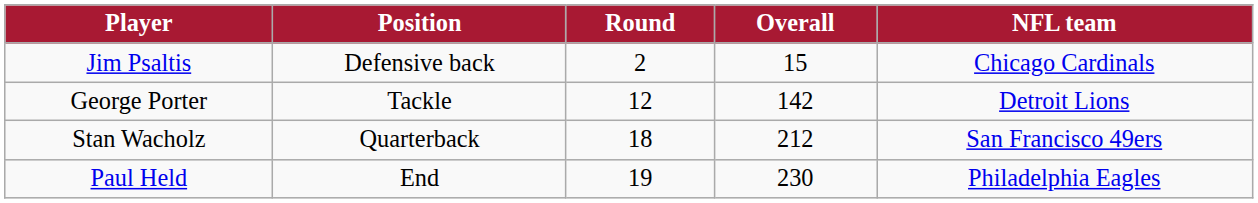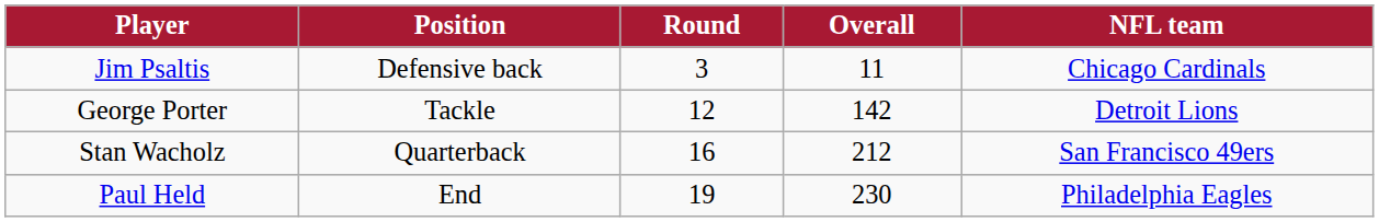Jim Psaltis | Round: 2 -> 3
Jim Psaltis | Overall: 15 -> 11
Stan Wacholz | Round: 18 -> 16
